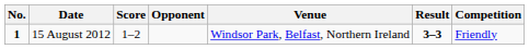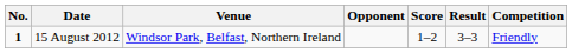columns swapped: Venue <-> Score
15 August 2012 | Result: bold -> normal
